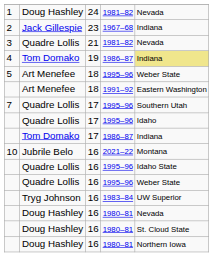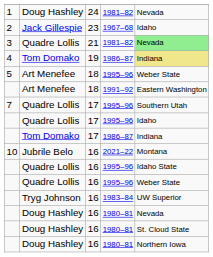2 | column 5: Indiana -> Idaho
3 | column 5: no background -> lightgreen background
